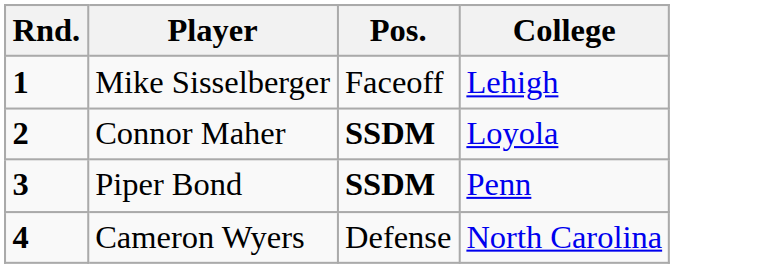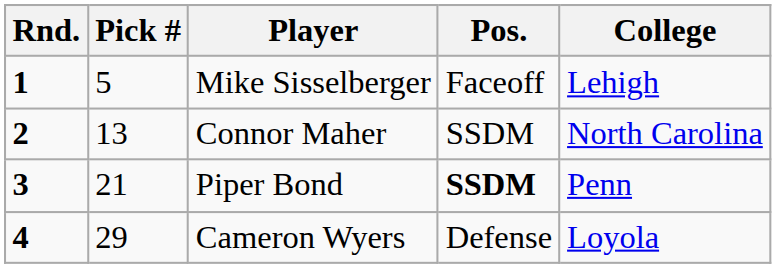+ column: Pick # | 5 | 13 | 21 | 29
Connor Maher | Pos.: bold -> normal
Connor Maher | College: Loyola -> North Carolina
Cameron Wyers | College: North Carolina -> Loyola
